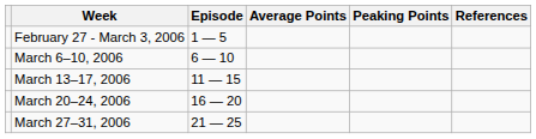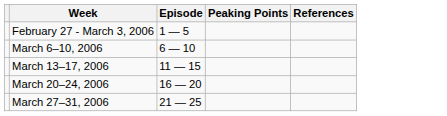- column: Average Points
